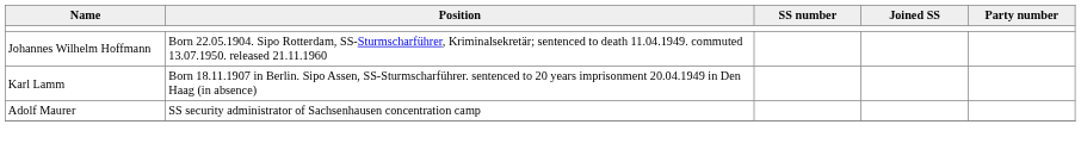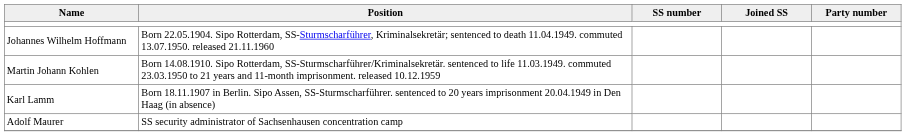+ row: Martin Johann Kohlen | Born 14.08.1910. Sipo Rotterdam, SS-Sturmscharführer/Kriminalsekretär. sentenced to life 11.03.1949. commuted 23.03.1950 to 21 years and 11-month imprisonment. released 10.12.1959
